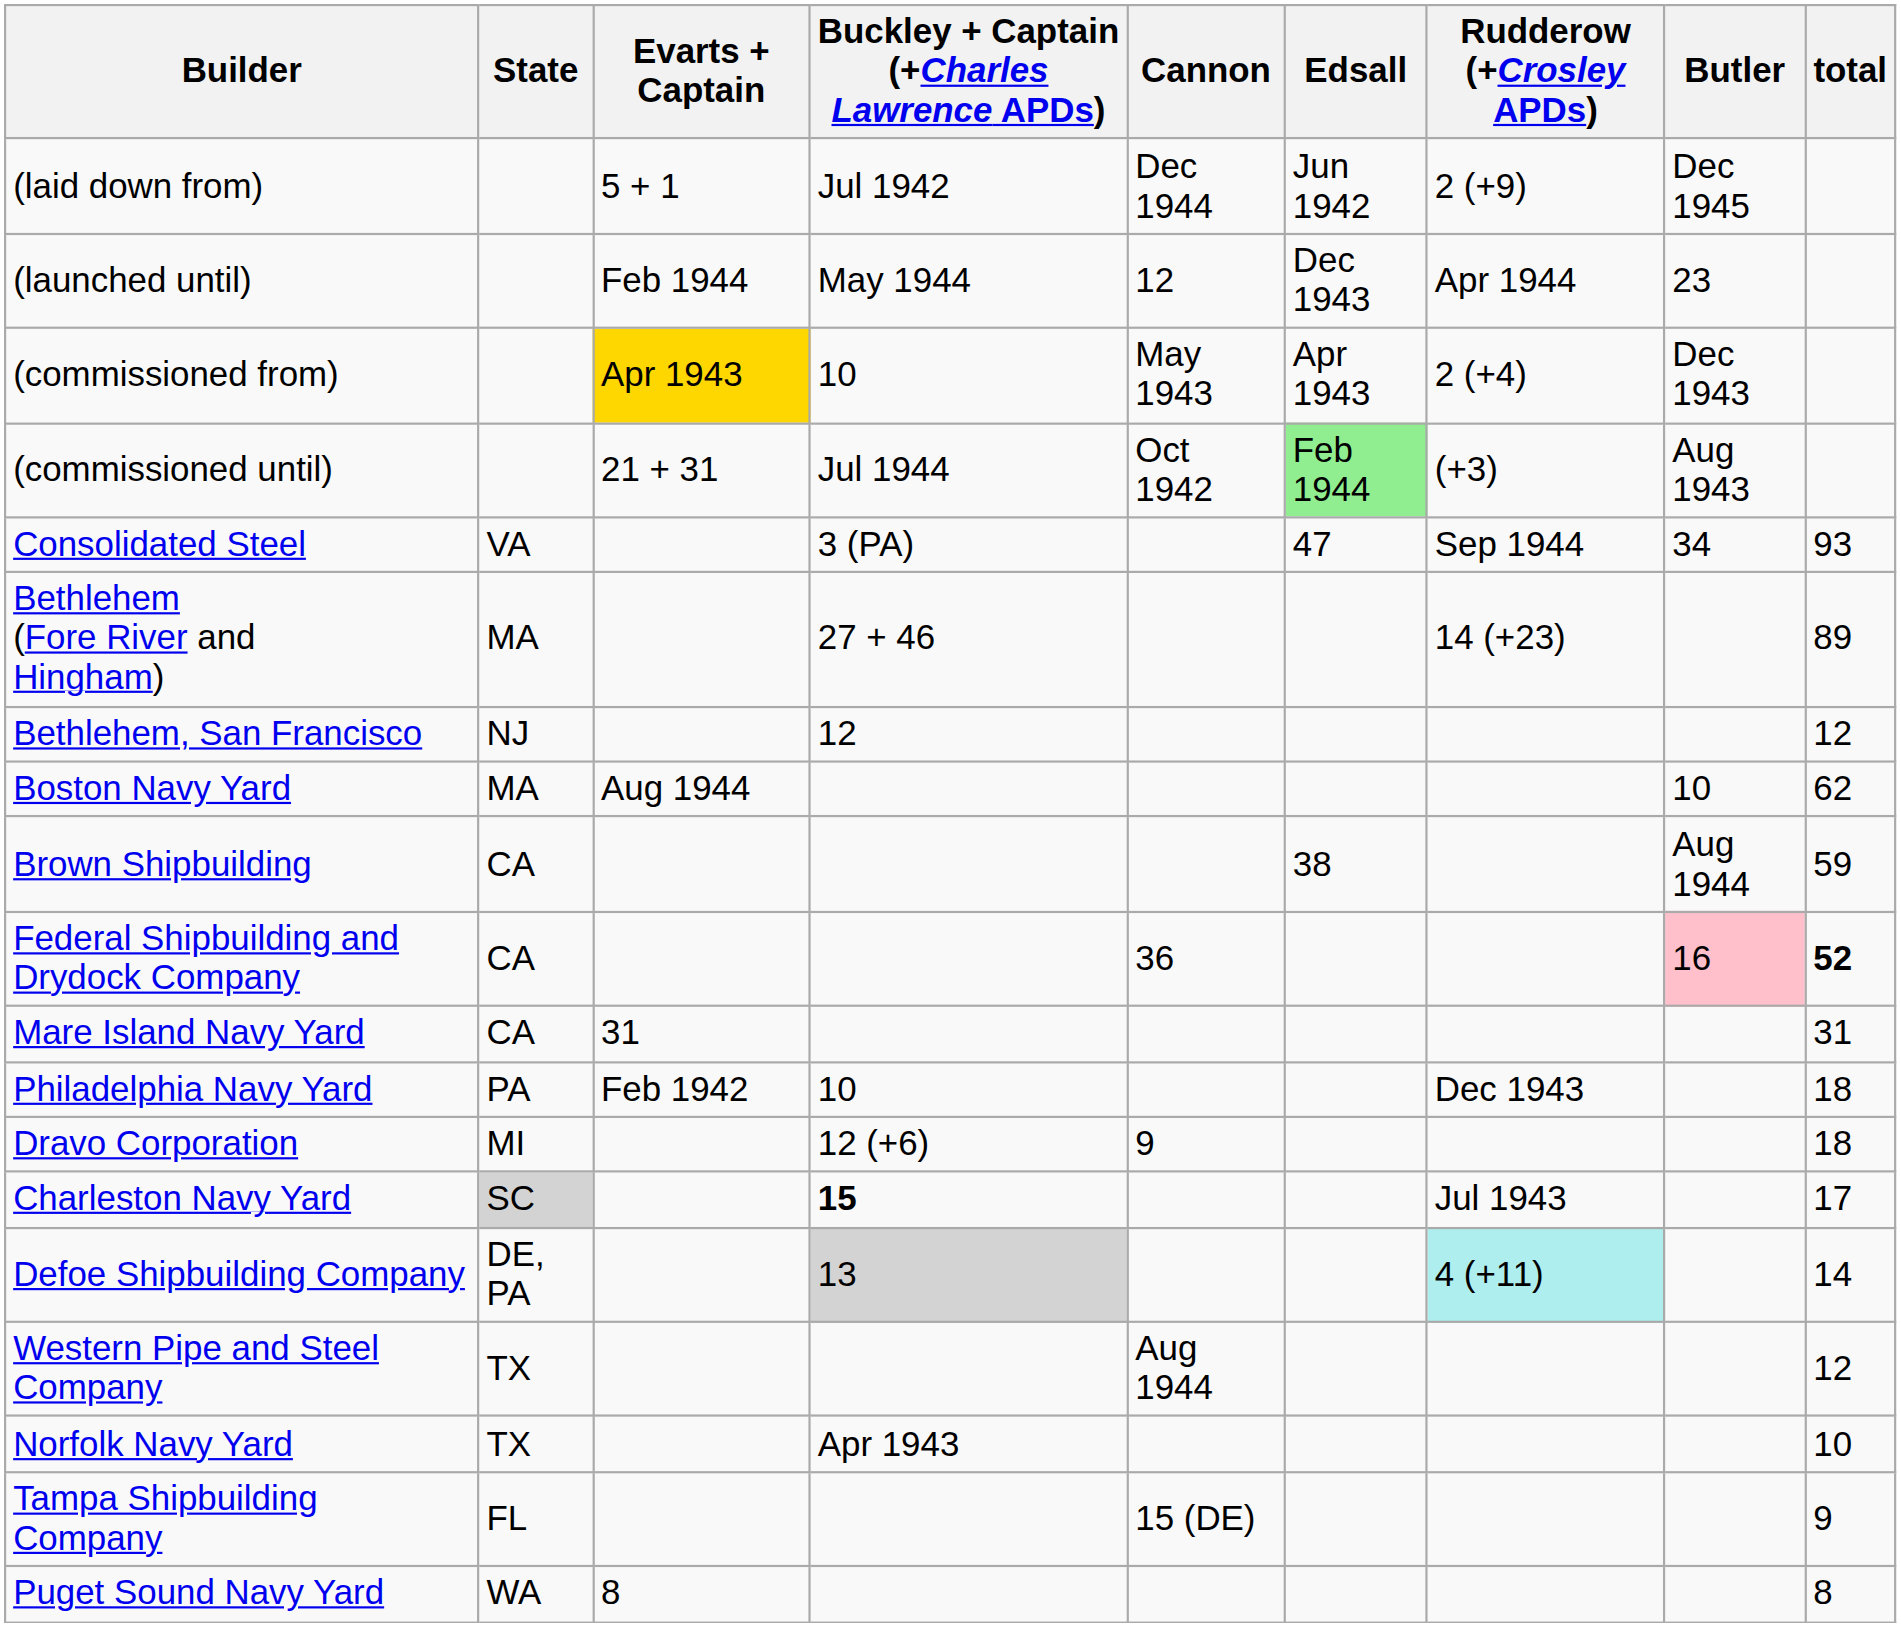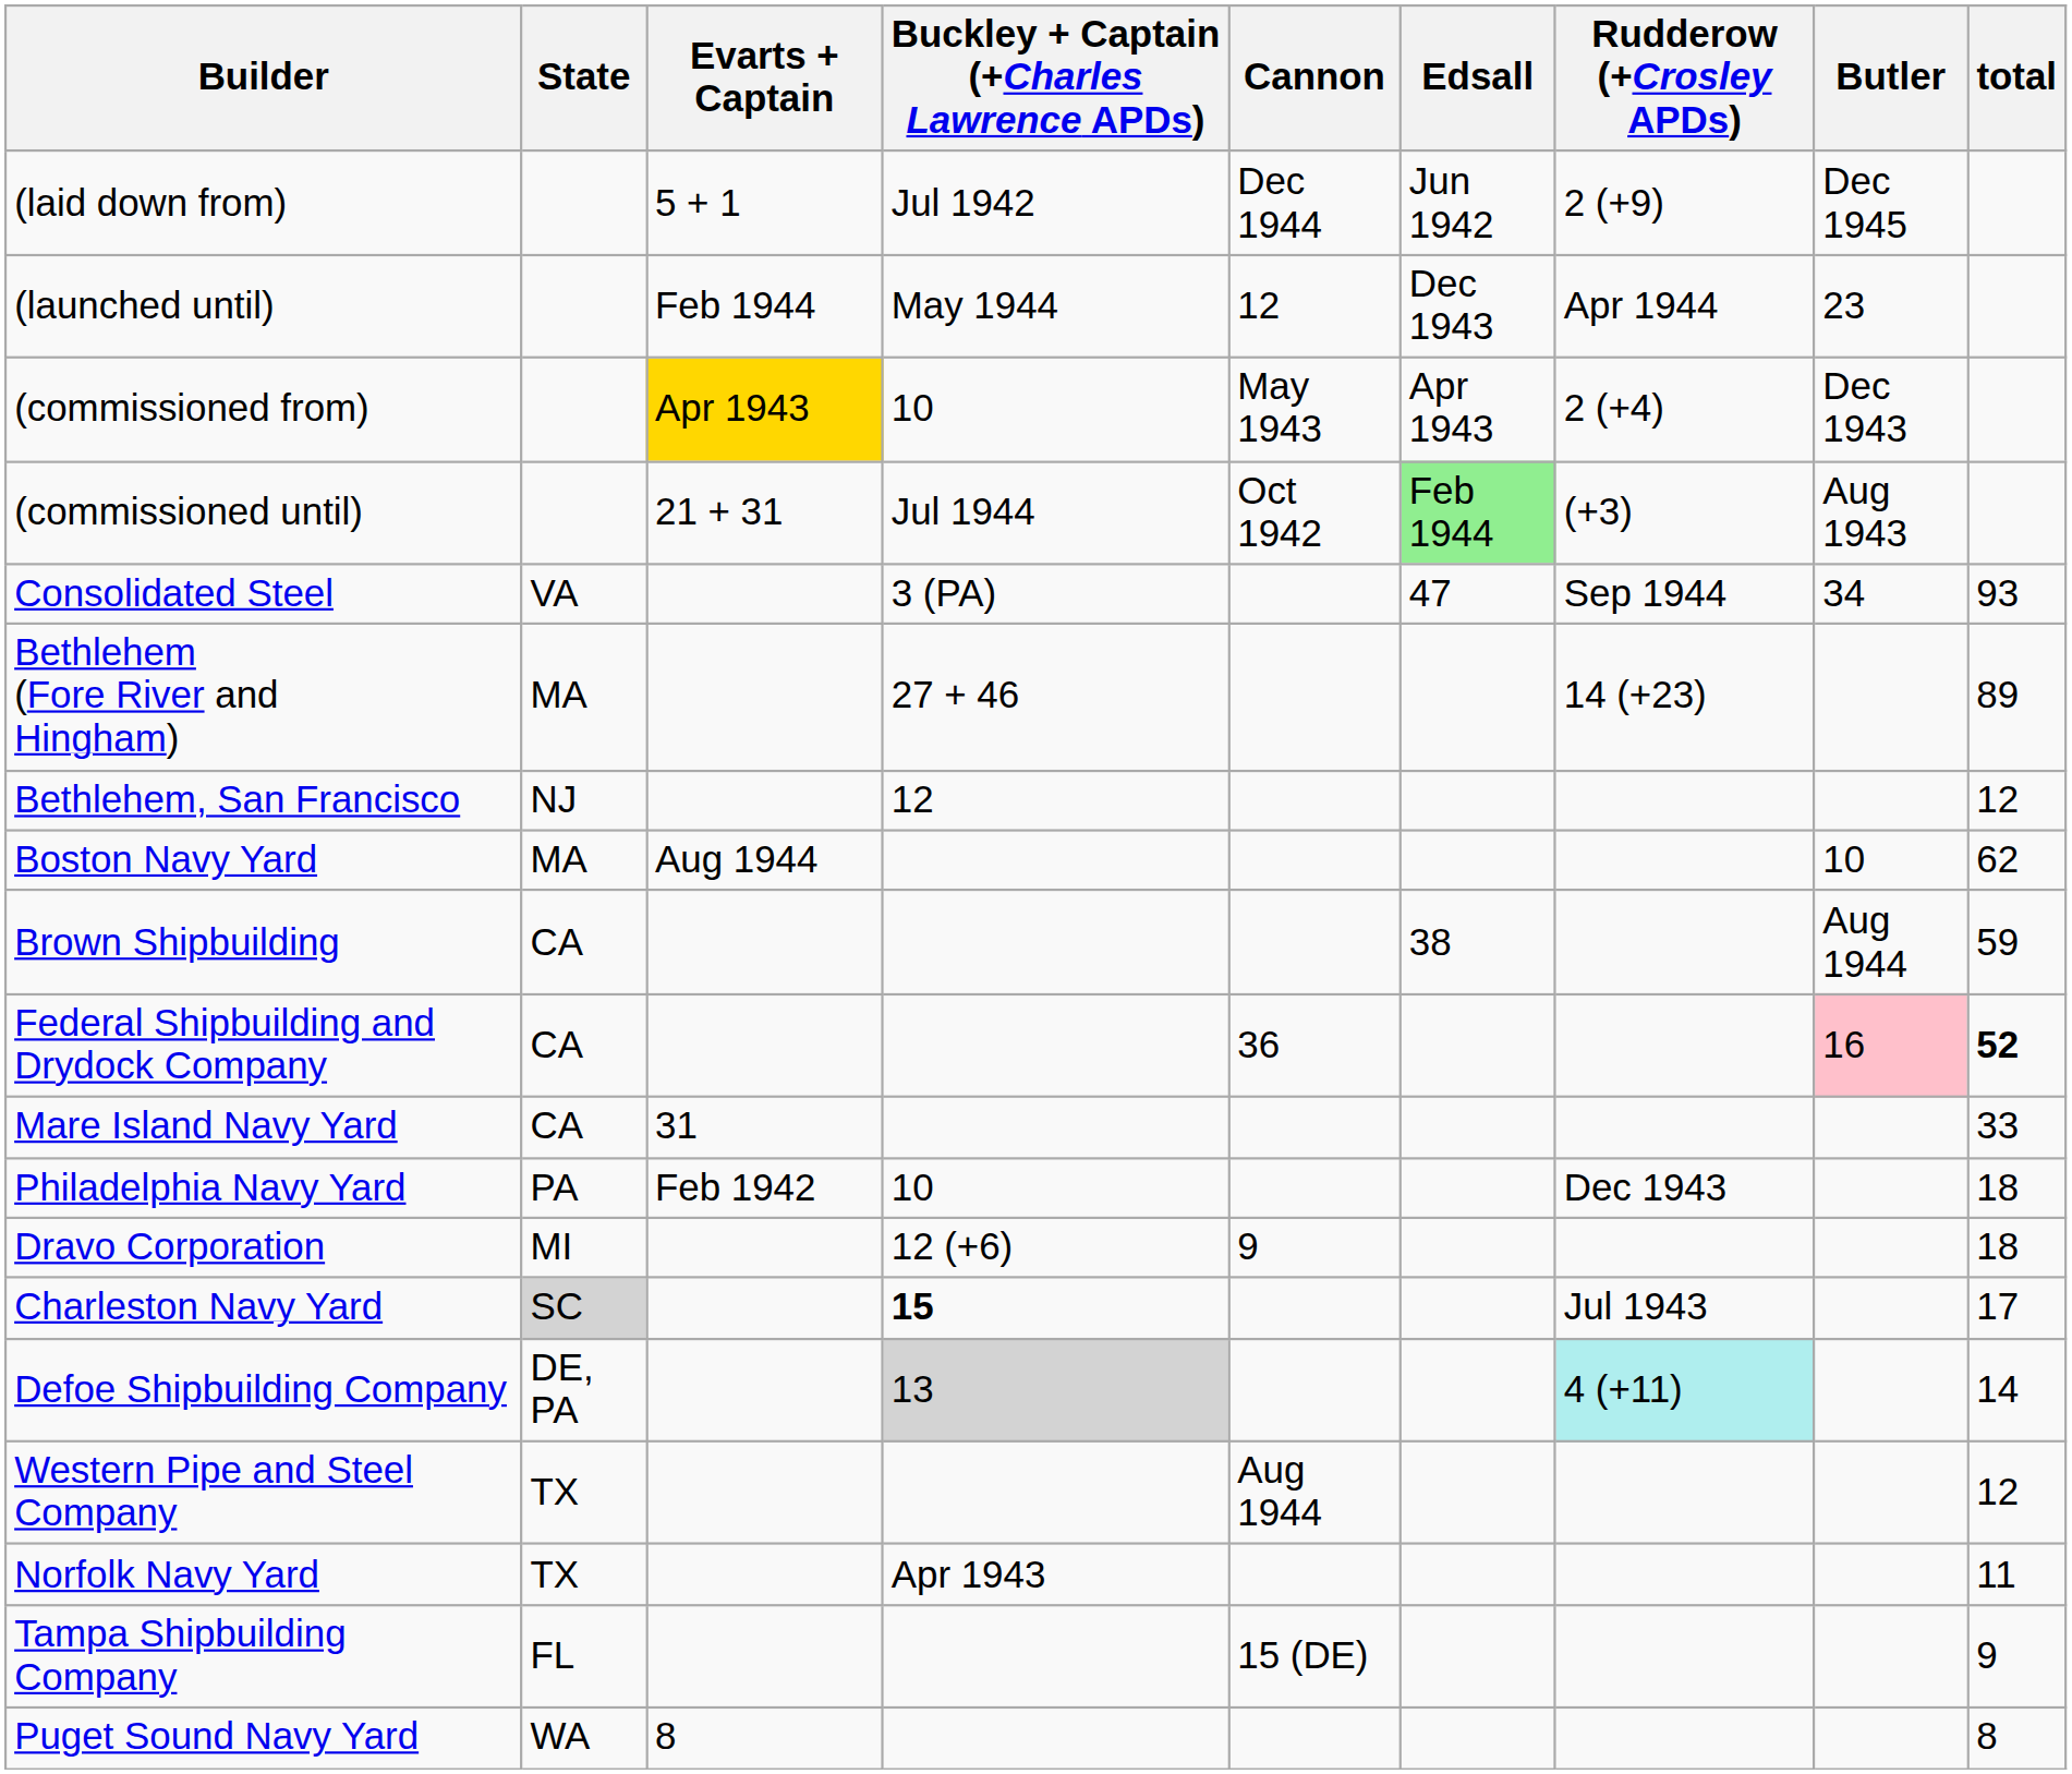Mare Island Navy Yard | total: 31 -> 33
Norfolk Navy Yard | total: 10 -> 11
